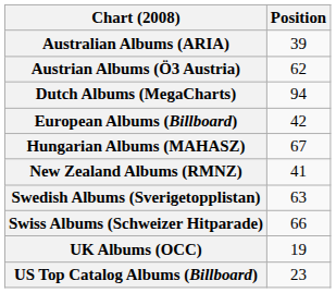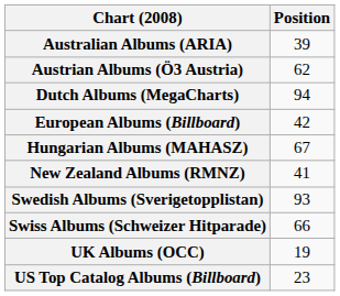Swedish Albums (Sverigetopplistan) | Position: 63 -> 93
